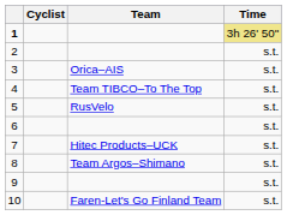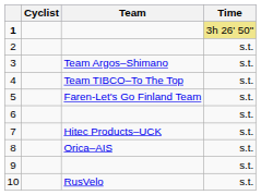3 | Team: Orica–AIS -> Team Argos–Shimano
5 | Team: RusVelo -> Faren-Let's Go Finland Team
8 | Team: Team Argos–Shimano -> Orica–AIS
10 | Team: Faren-Let's Go Finland Team -> RusVelo
